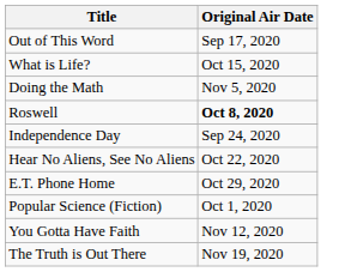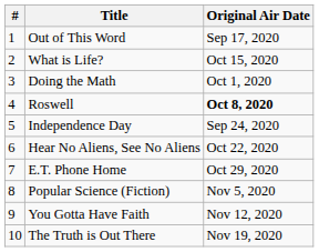+ column: # | 1 | 2 | 3 | 4 | 5 | 6 | 7 | 8 | 9 | 10
Doing the Math | Original Air Date: Nov 5, 2020 -> Oct 1, 2020
Popular Science (Fiction) | Original Air Date: Oct 1, 2020 -> Nov 5, 2020
